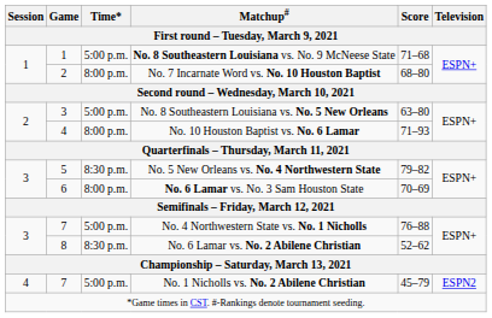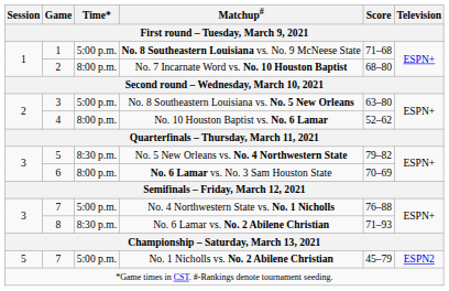No. 10 Houston Baptist vs. No. 6 Lamar | Score: 71–93 -> 52–62
No. 6 Lamar vs. No. 2 Abilene Christian | Score: 52–62 -> 71–93
No. 1 Nicholls vs. No. 2 Abilene Christian | Session: 4 -> 5
